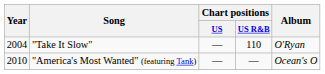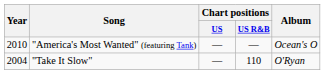rows swapped: "Take It Slow" <-> "America's Most Wanted" (featuring Tank)
